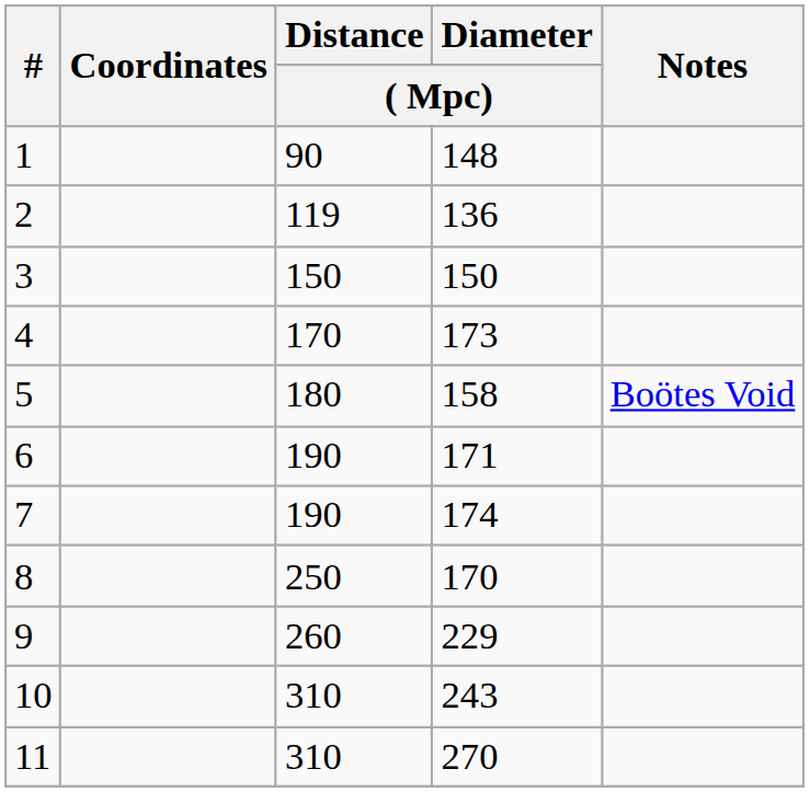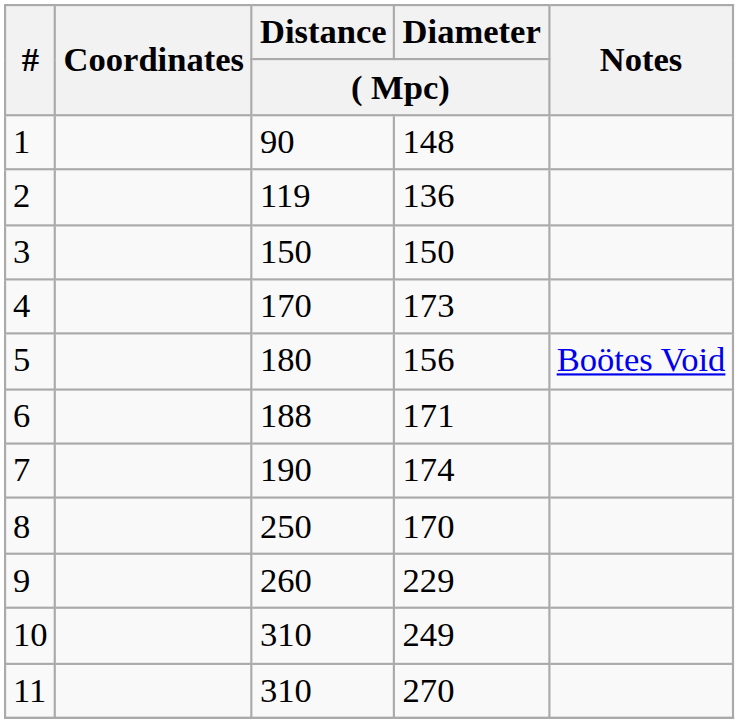5 | Diameter / ( Mpc): 158 -> 156
6 | Distance / ( Mpc): 190 -> 188
10 | Diameter / ( Mpc): 243 -> 249
